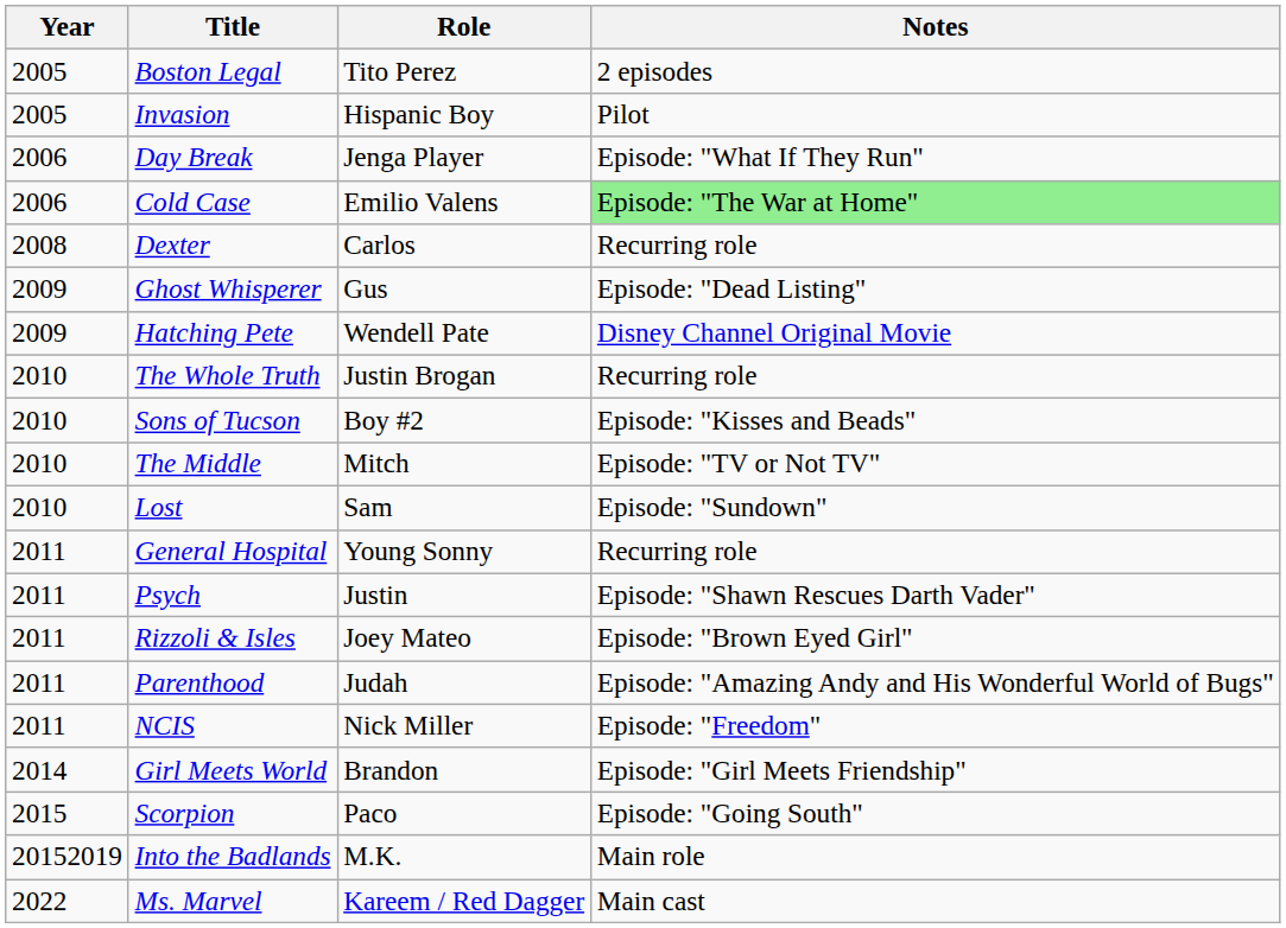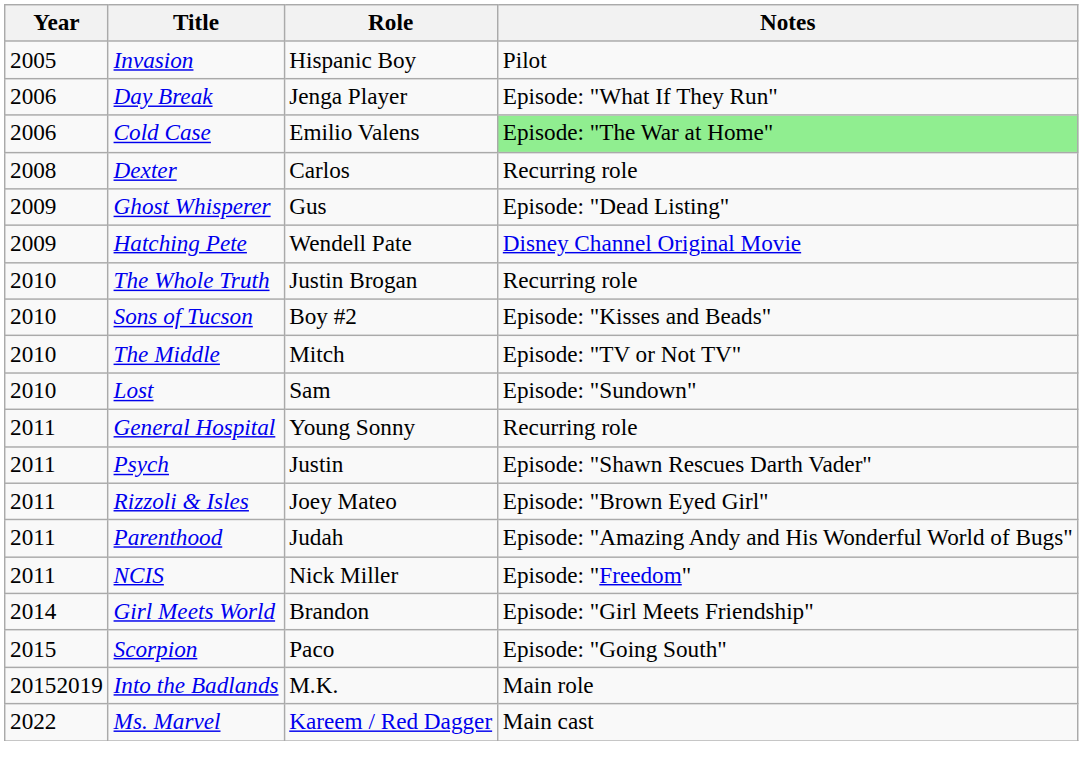- row: 2005 | Boston Legal | Tito Perez | 2 episodes
